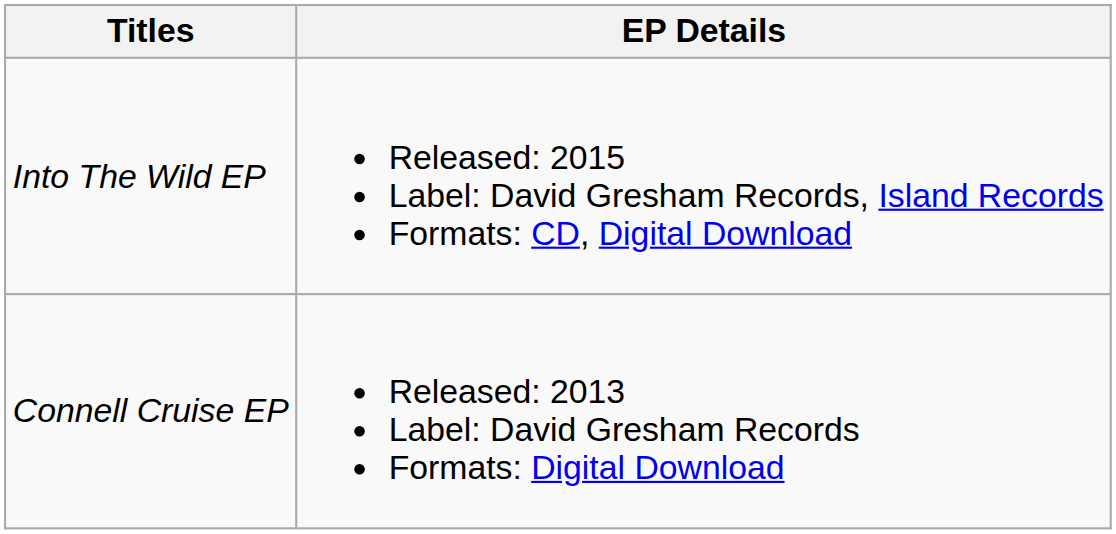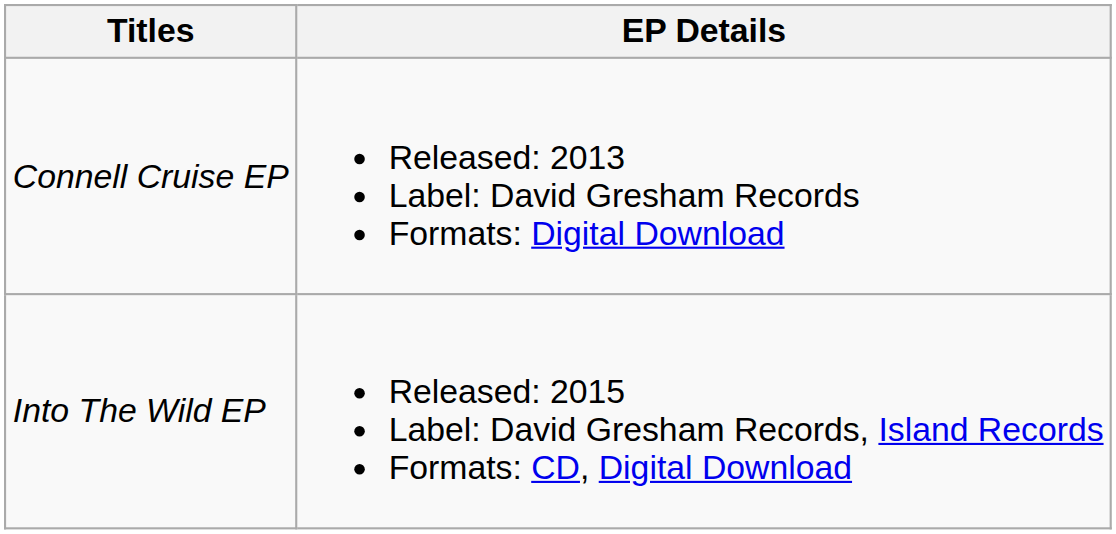rows swapped: Connell Cruise EP <-> Into The Wild EP
